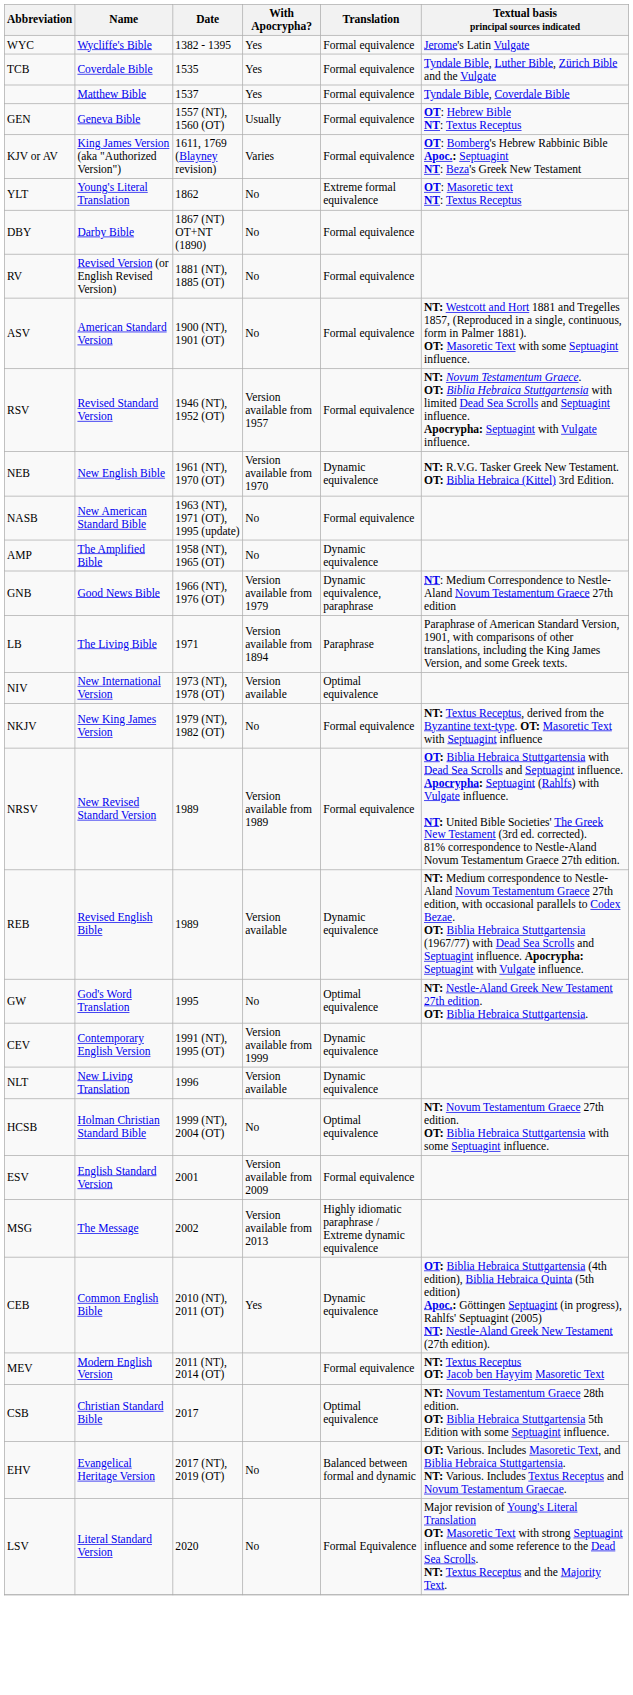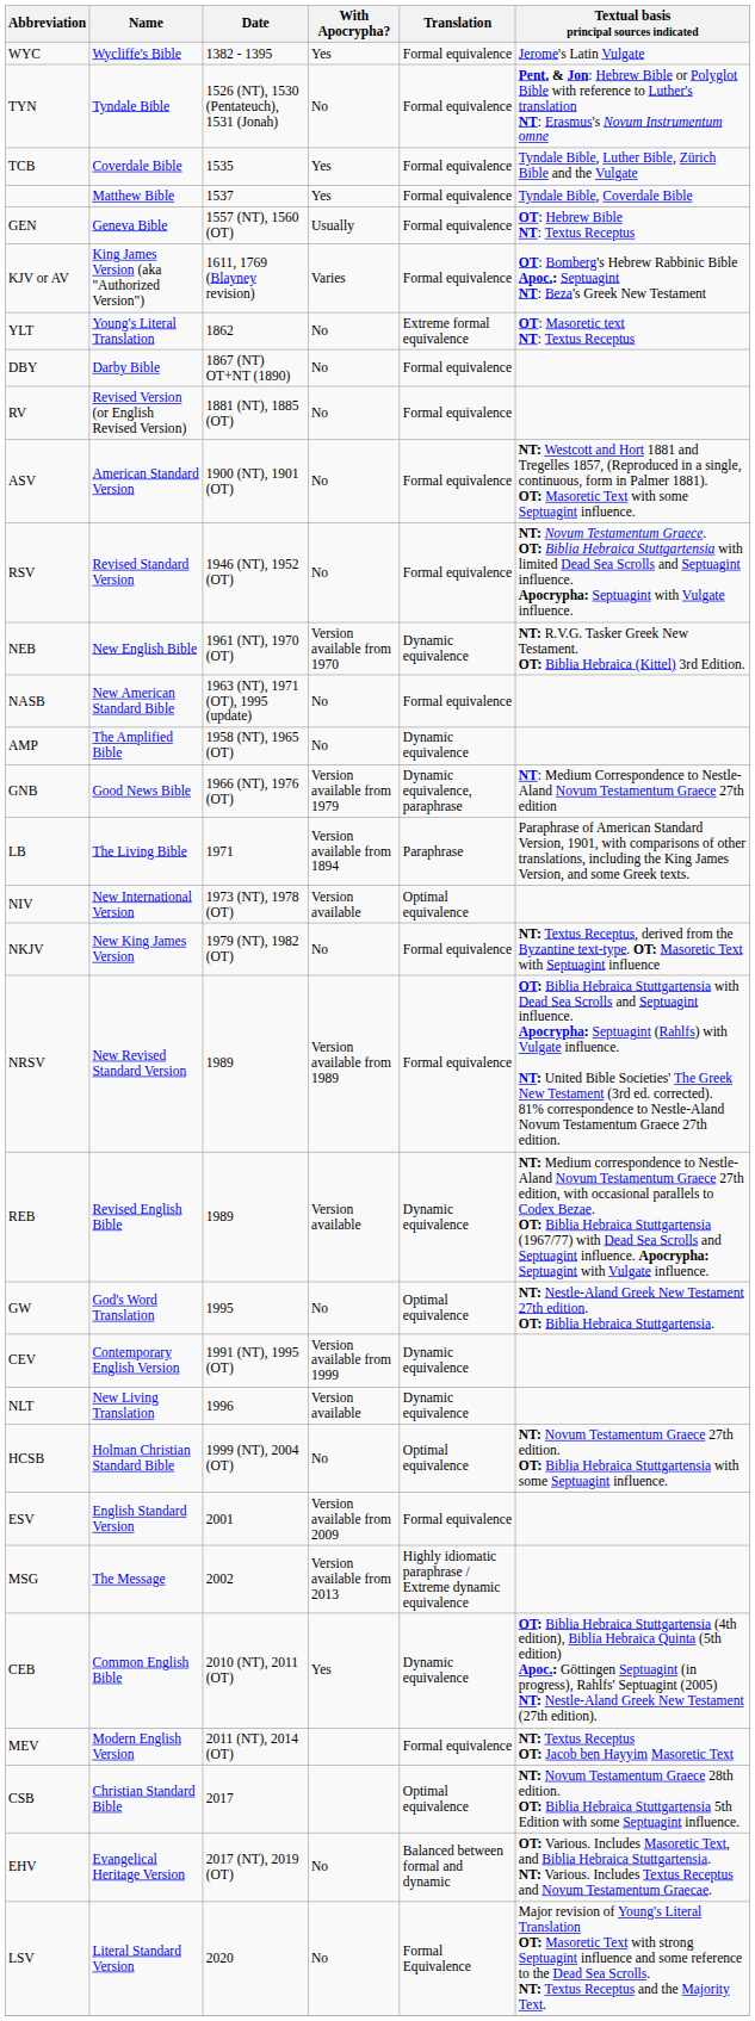+ row: TYN | Tyndale Bible | 1526 (NT), 1530 (Pentateuch), 1531 (Jonah) | No | Formal equivalence | Pent. & Jon: Hebrew Bible or Polyglot Bible with reference to Luther's translation NT: Erasmus's Novum Instrumentum omne
RSV | With Apocrypha?: Version available from 1957 -> No
